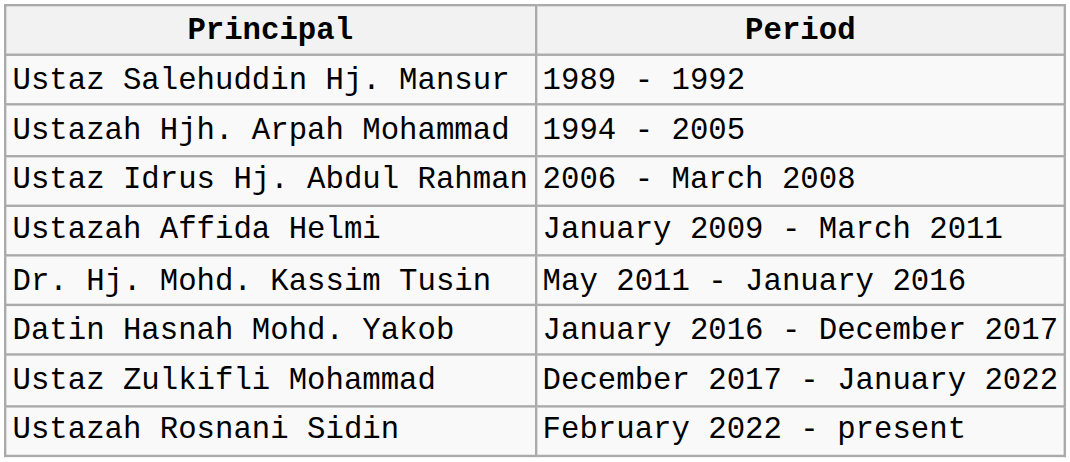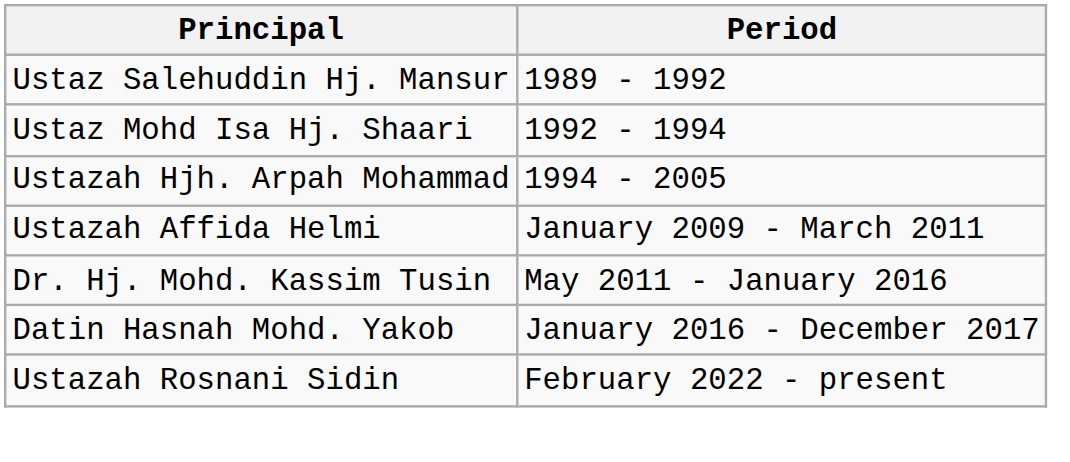+ row: Ustaz Mohd Isa Hj. Shaari | 1992 - 1994
- row: Ustaz Idrus Hj. Abdul Rahman | 2006 - March 2008
- row: Ustaz Zulkifli Mohammad | December 2017 - January 2022
